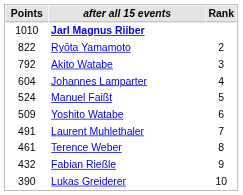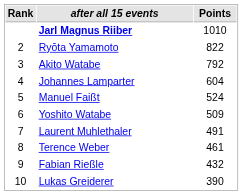columns swapped: Rank <-> Points
